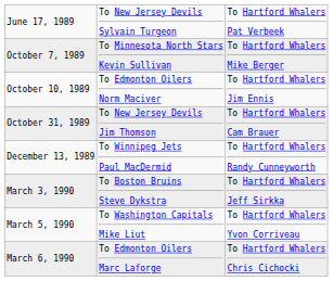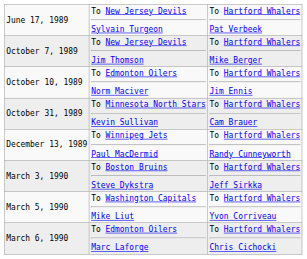October 7, 1989 | column 2: To Minnesota North Stars Kevin Sullivan -> To New Jersey Devils Jim Thomson
October 31, 1989 | column 2: To New Jersey Devils Jim Thomson -> To Minnesota North Stars Kevin Sullivan
